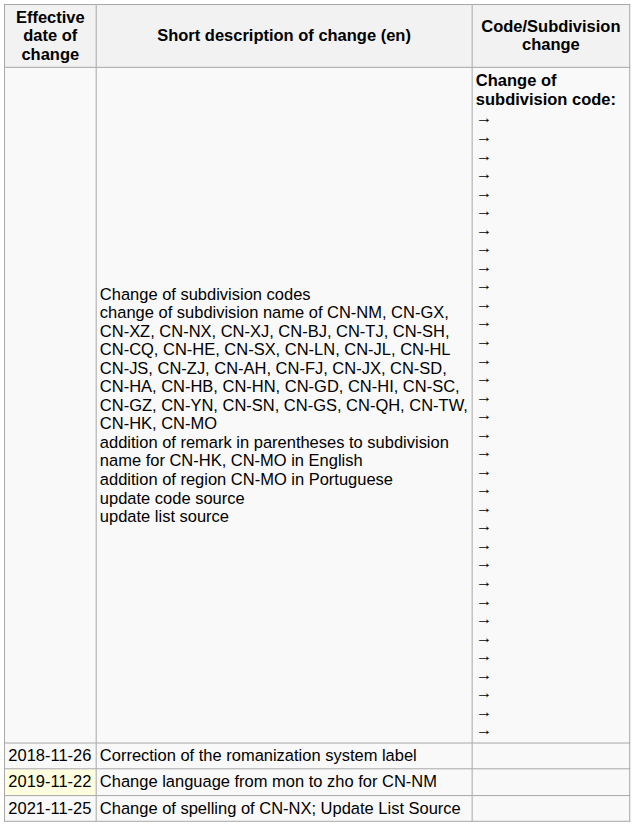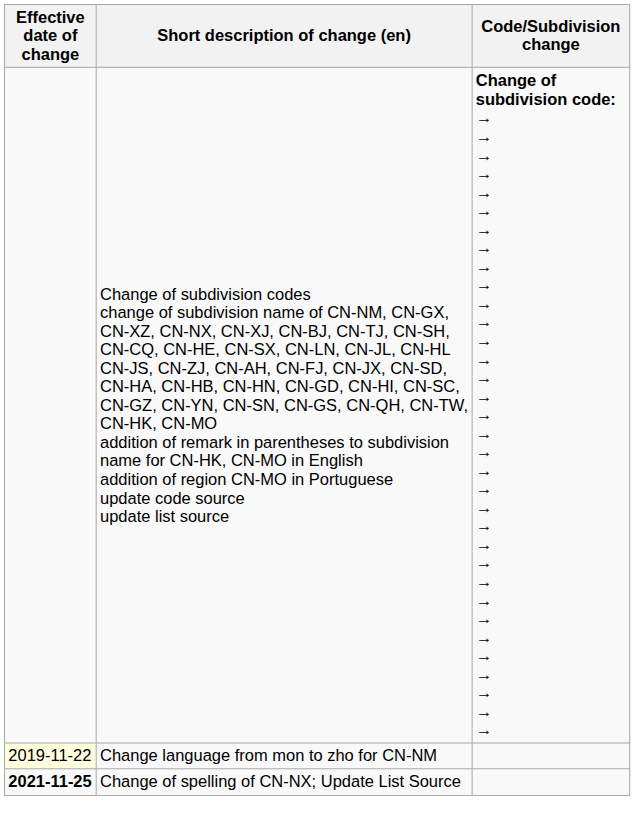- row: 2018-11-26 | Correction of the romanization system label
Change of spelling of CN-NX; Update List Source | Effective date of change: normal -> bold
